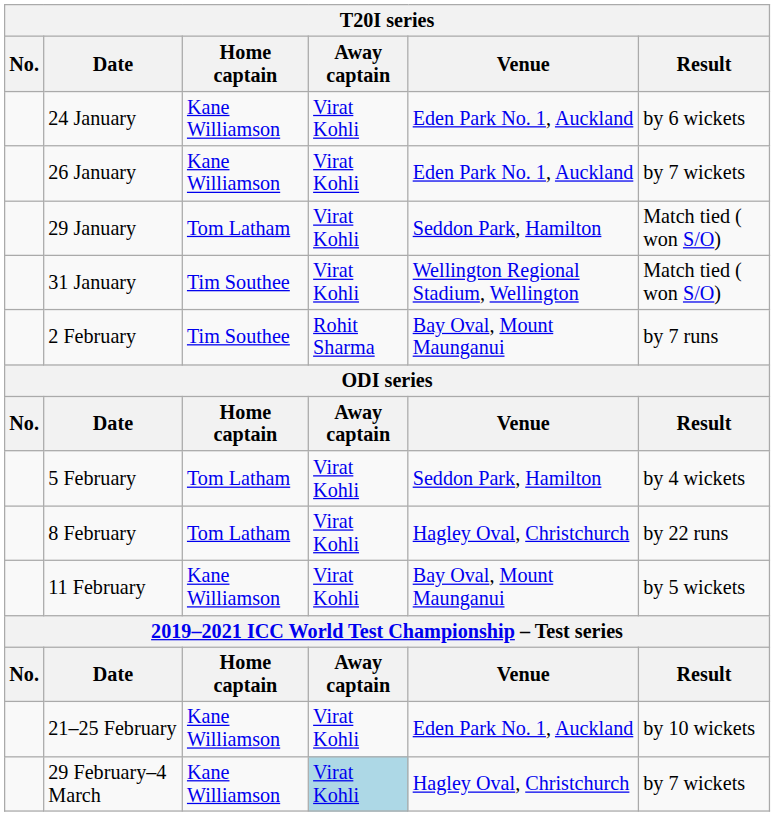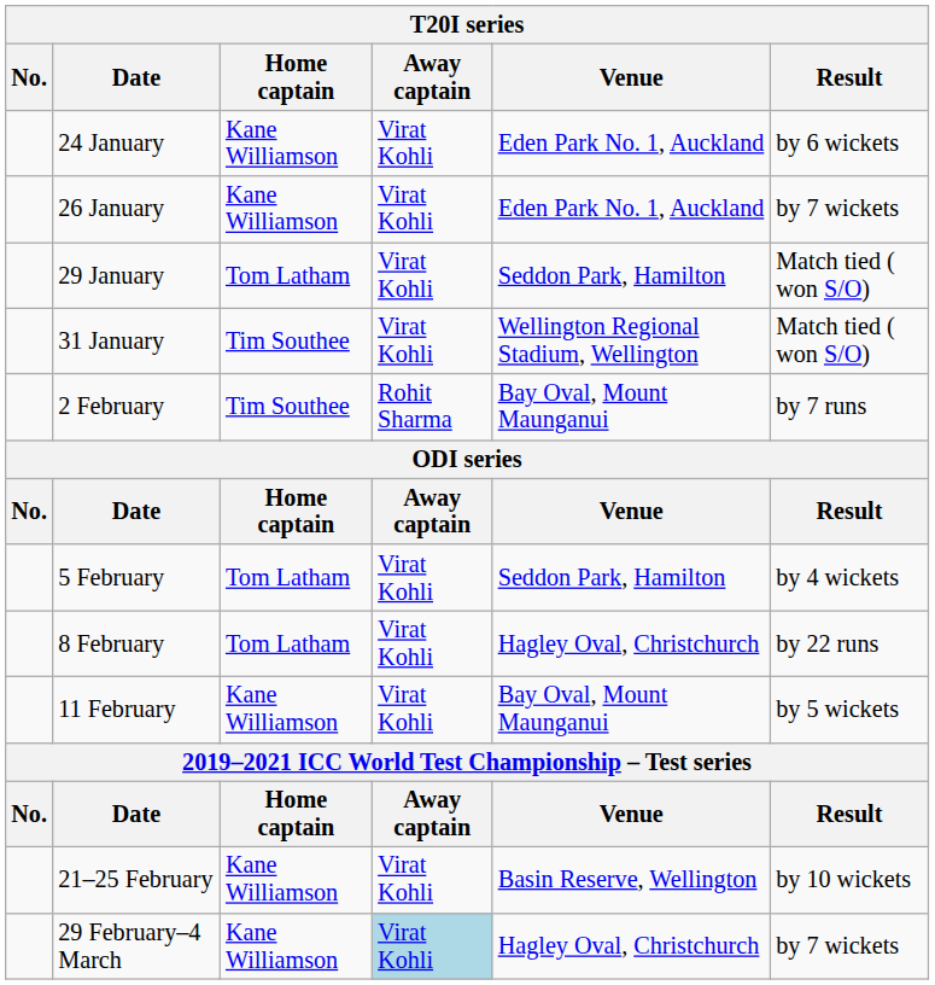21–25 February | Venue: Eden Park No. 1, Auckland -> Basin Reserve, Wellington
